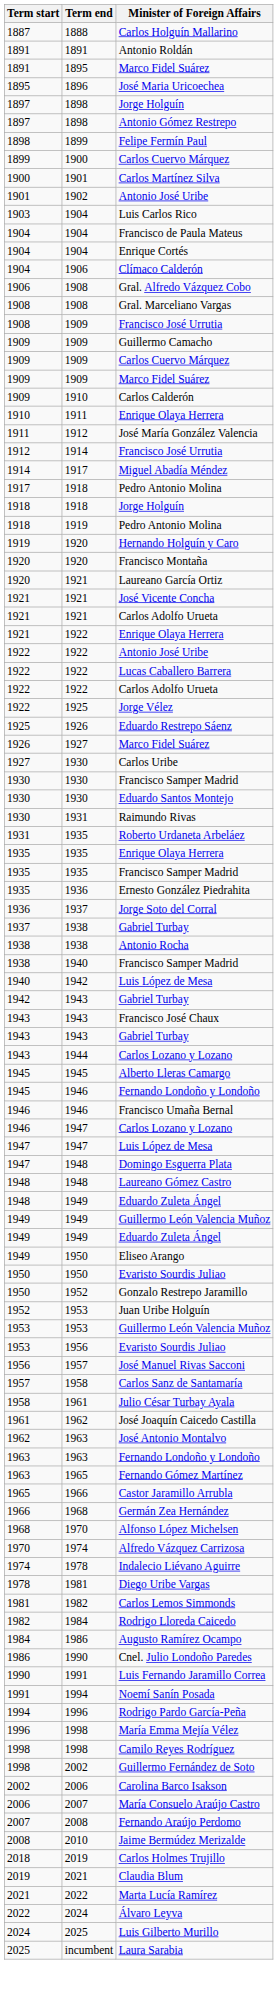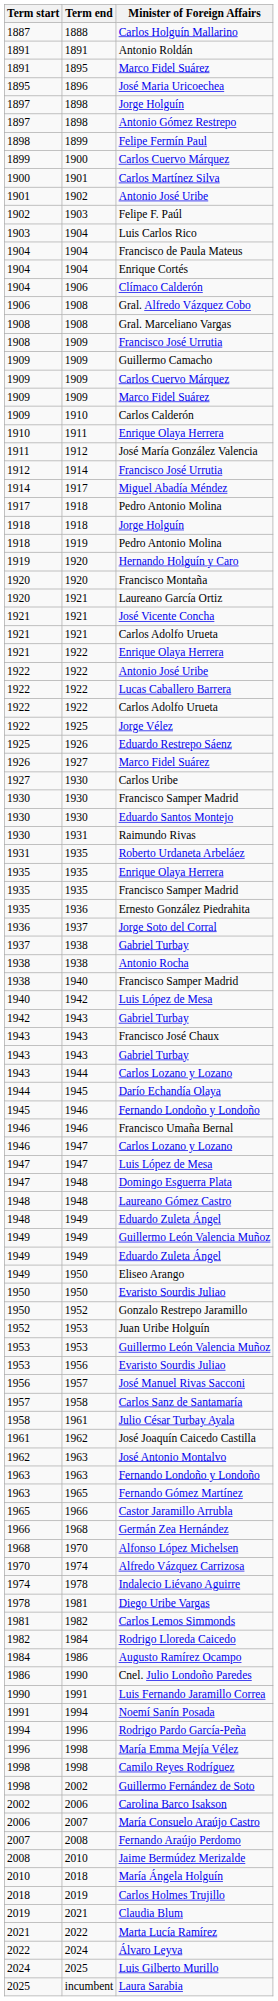+ row: 1902 | 1903 | Felipe F. Paúl
+ row: 1944 | 1945 | Darío Echandía Olaya
- row: 1945 | 1945 | Alberto Lleras Camargo
+ row: 2010 | 2018 | María Ángela Holguín
